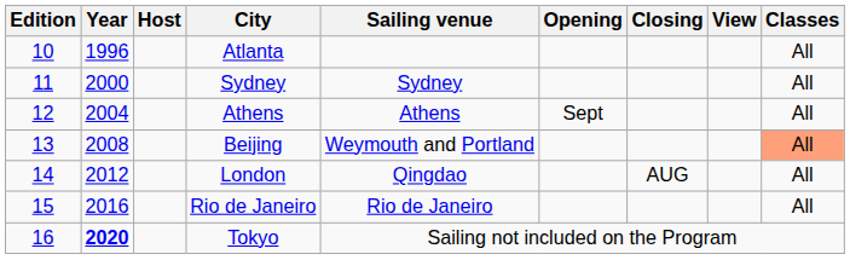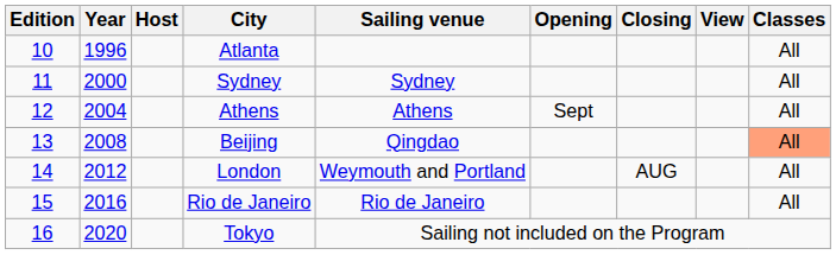Beijing | Sailing venue: Weymouth and Portland -> Qingdao
London | Sailing venue: Qingdao -> Weymouth and Portland
Tokyo | Year: bold -> normal
